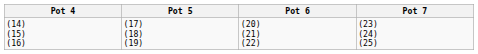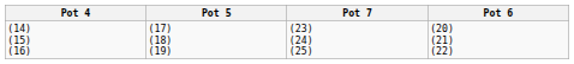columns swapped: Pot 6 <-> Pot 7
